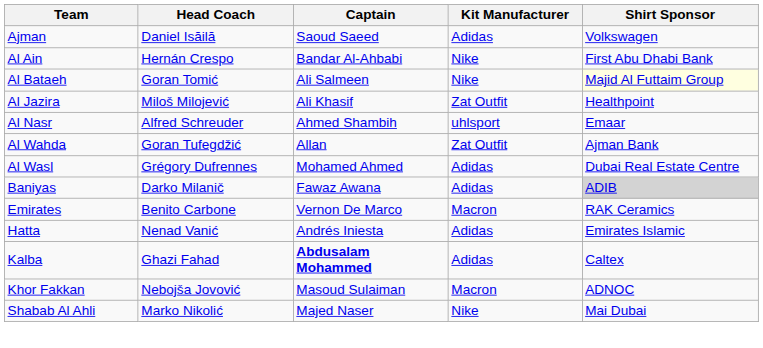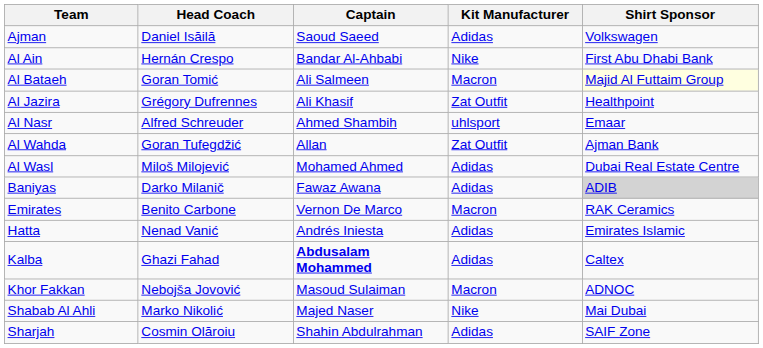Al Bataeh | Kit Manufacturer: Nike -> Macron
Al Jazira | Head Coach: Miloš Milojević -> Grégory Dufrennes
Al Wasl | Head Coach: Grégory Dufrennes -> Miloš Milojević
+ row: Sharjah | Cosmin Olăroiu | Shahin Abdulrahman | Adidas | SAIF Zone
